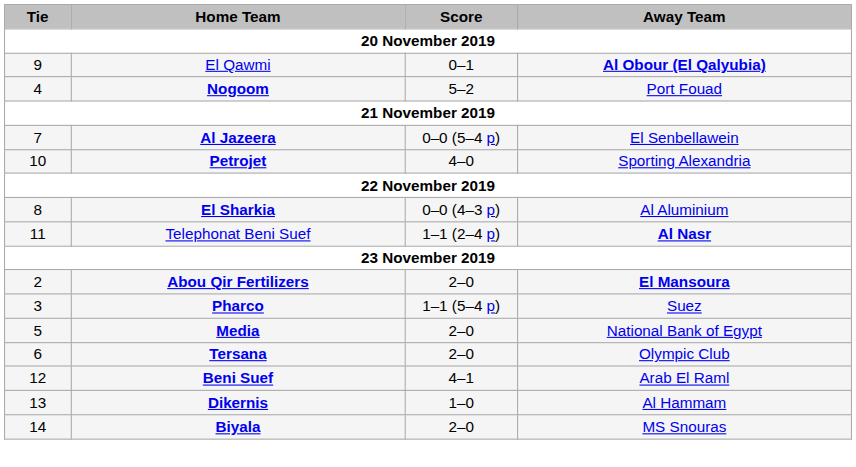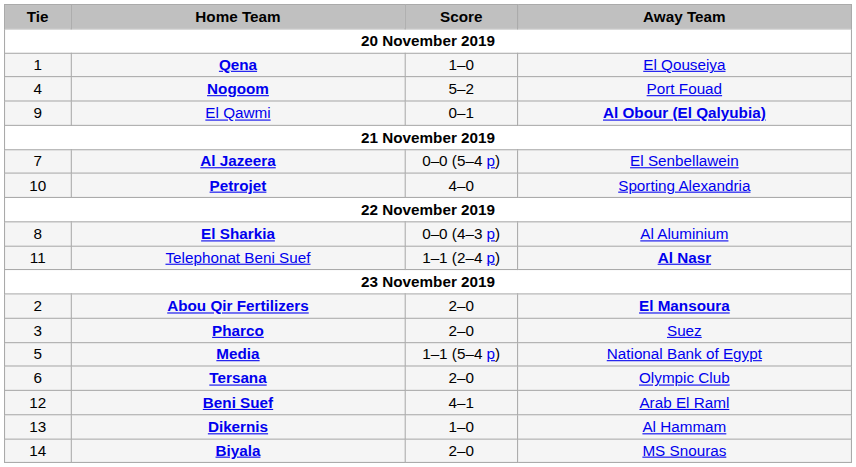+ row: 1 | Qena | 1–0 | El Qouseiya
rows swapped: Nogoom <-> El Qawmi
Pharco | Score: 1–1 (5–4 p) -> 2–0
Media | Score: 2–0 -> 1–1 (5–4 p)
